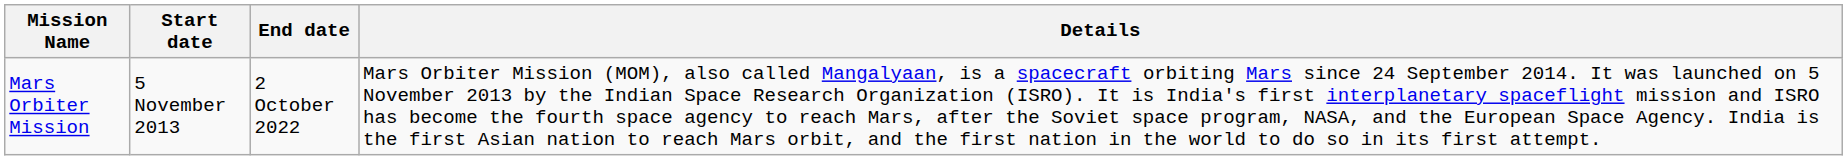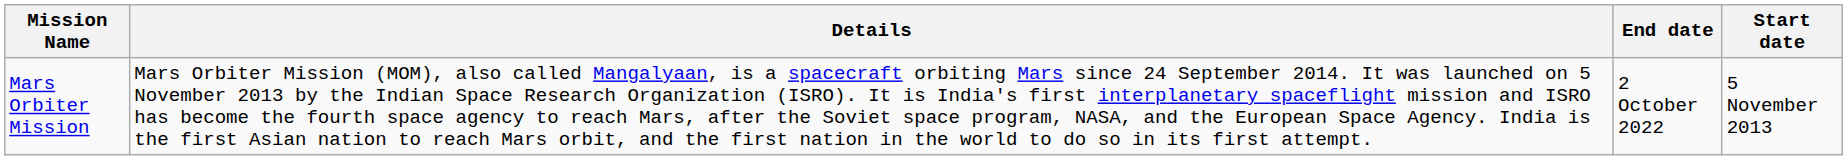columns swapped: Start date <-> Details
